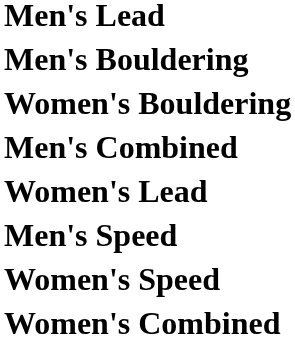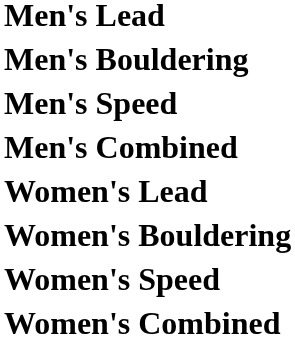rows swapped: Men's Speed <-> Women's Bouldering
